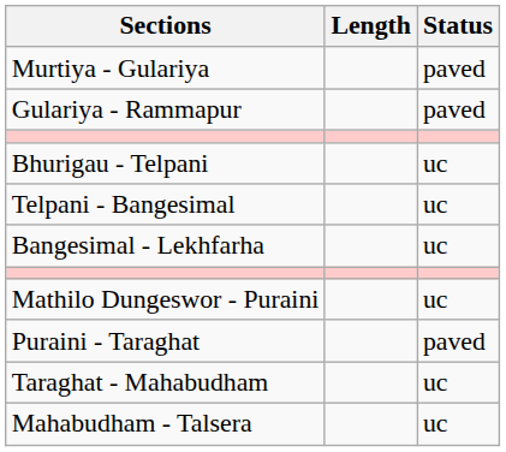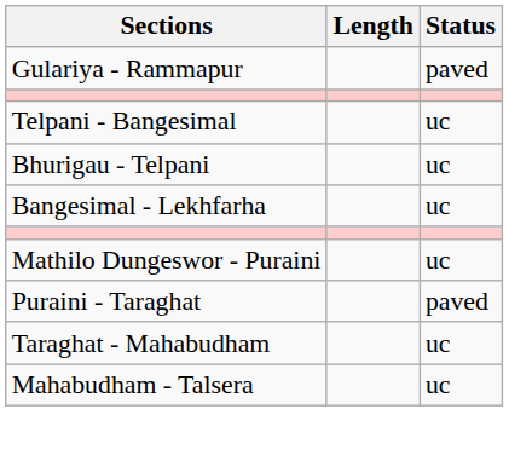- row: Murtiya - Gulariya | paved
rows swapped: Bhurigau - Telpani <-> Telpani - Bangesimal
